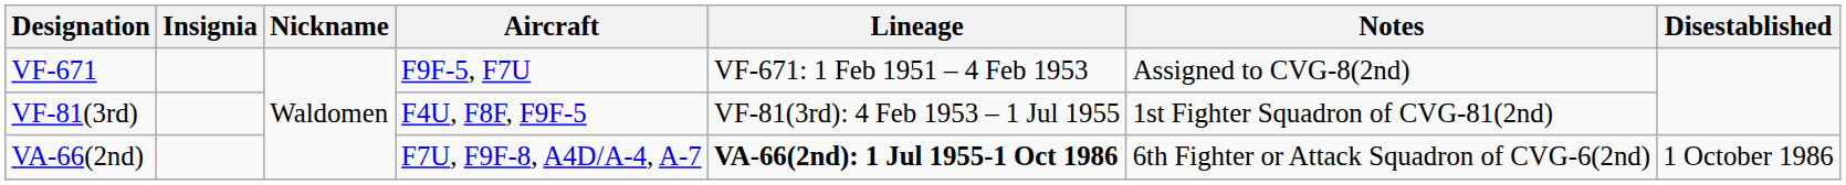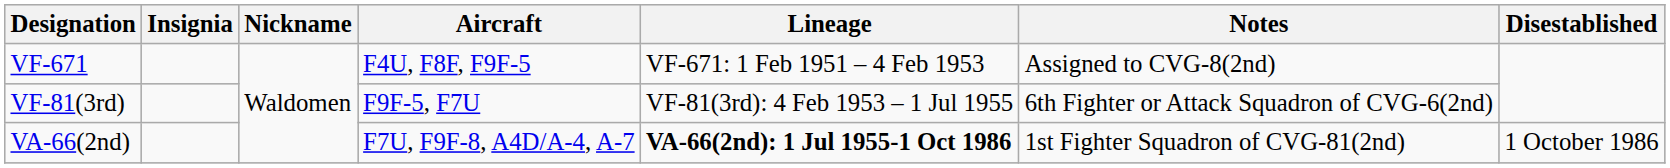VF-671 | Aircraft: F9F-5, F7U -> F4U, F8F, F9F-5
VF-81(3rd) | Aircraft: F4U, F8F, F9F-5 -> F9F-5, F7U
VF-81(3rd) | Notes: 1st Fighter Squadron of CVG-81(2nd) -> 6th Fighter or Attack Squadron of CVG-6(2nd)
VA-66(2nd) | Notes: 6th Fighter or Attack Squadron of CVG-6(2nd) -> 1st Fighter Squadron of CVG-81(2nd)
